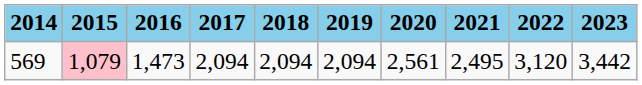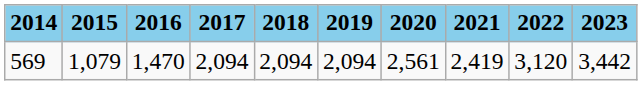569 | 2015: pink background -> no background
569 | 2016: 1,473 -> 1,470
569 | 2021: 2,495 -> 2,419
